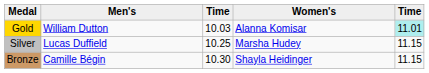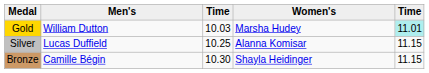Gold | Women's: Alanna Komisar -> Marsha Hudey
Silver | Women's: Marsha Hudey -> Alanna Komisar
